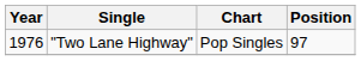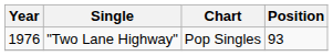"Two Lane Highway" | Position: 97 -> 93
